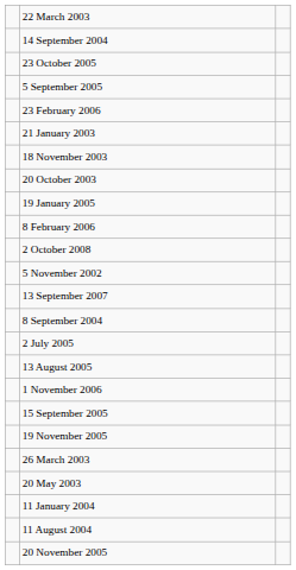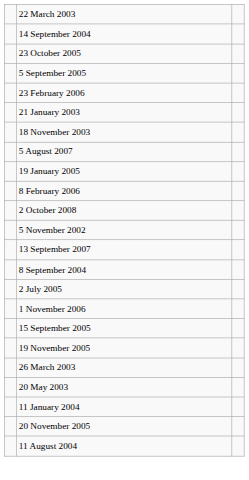+ row: 5 August 2007
- row: 20 October 2003
- row: 13 August 2005
rows swapped: 11 August 2004 <-> 20 November 2005
